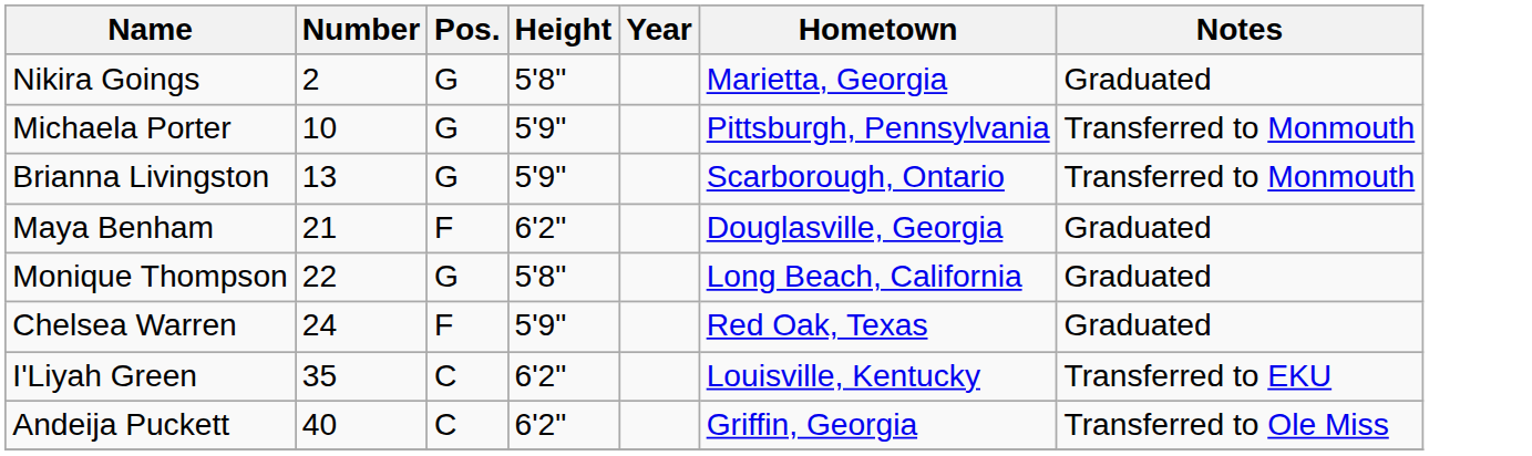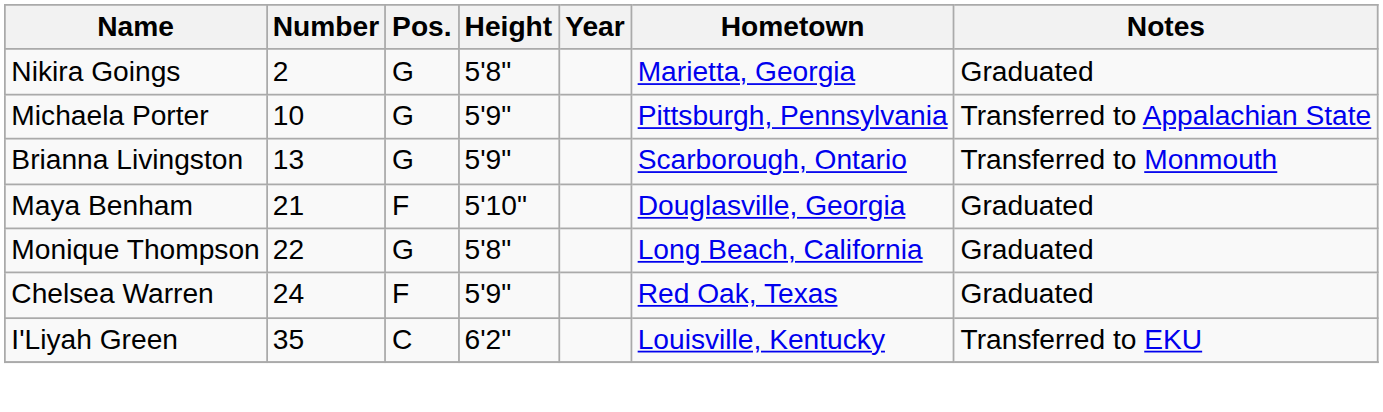Michaela Porter | Notes: Transferred to Monmouth -> Transferred to Appalachian State
Maya Benham | Height: 6'2" -> 5'10"
- row: Andeija Puckett | 40 | C | 6'2" | Griffin, Georgia | Transferred to Ole Miss
